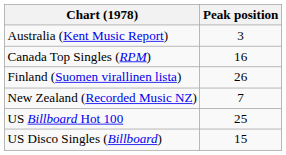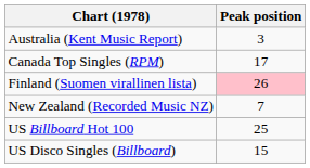Canada Top Singles (RPM) | Peak position: 16 -> 17
Finland (Suomen virallinen lista) | Peak position: no background -> pink background
